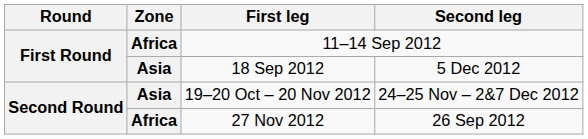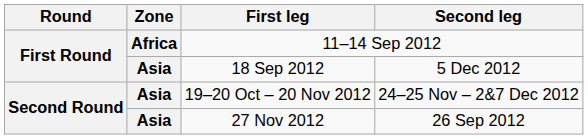27 Nov 2012 | Zone: Africa -> Asia
